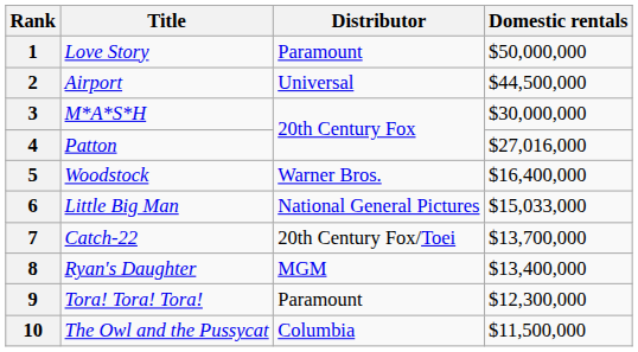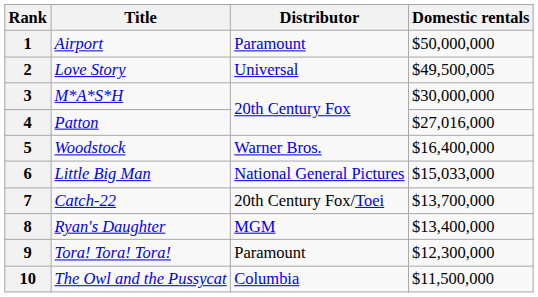1 | Title: Love Story -> Airport
2 | Title: Airport -> Love Story
2 | Domestic rentals: $44,500,000 -> $49,500,005
